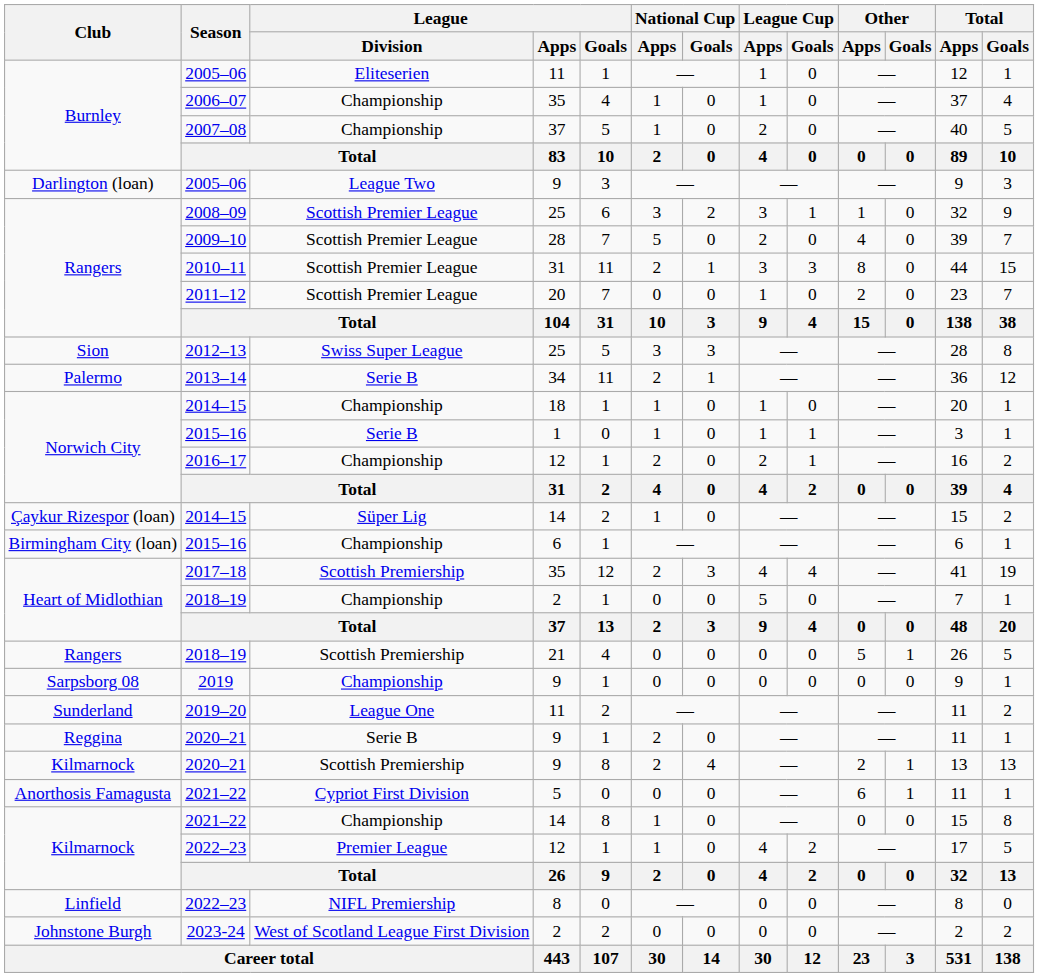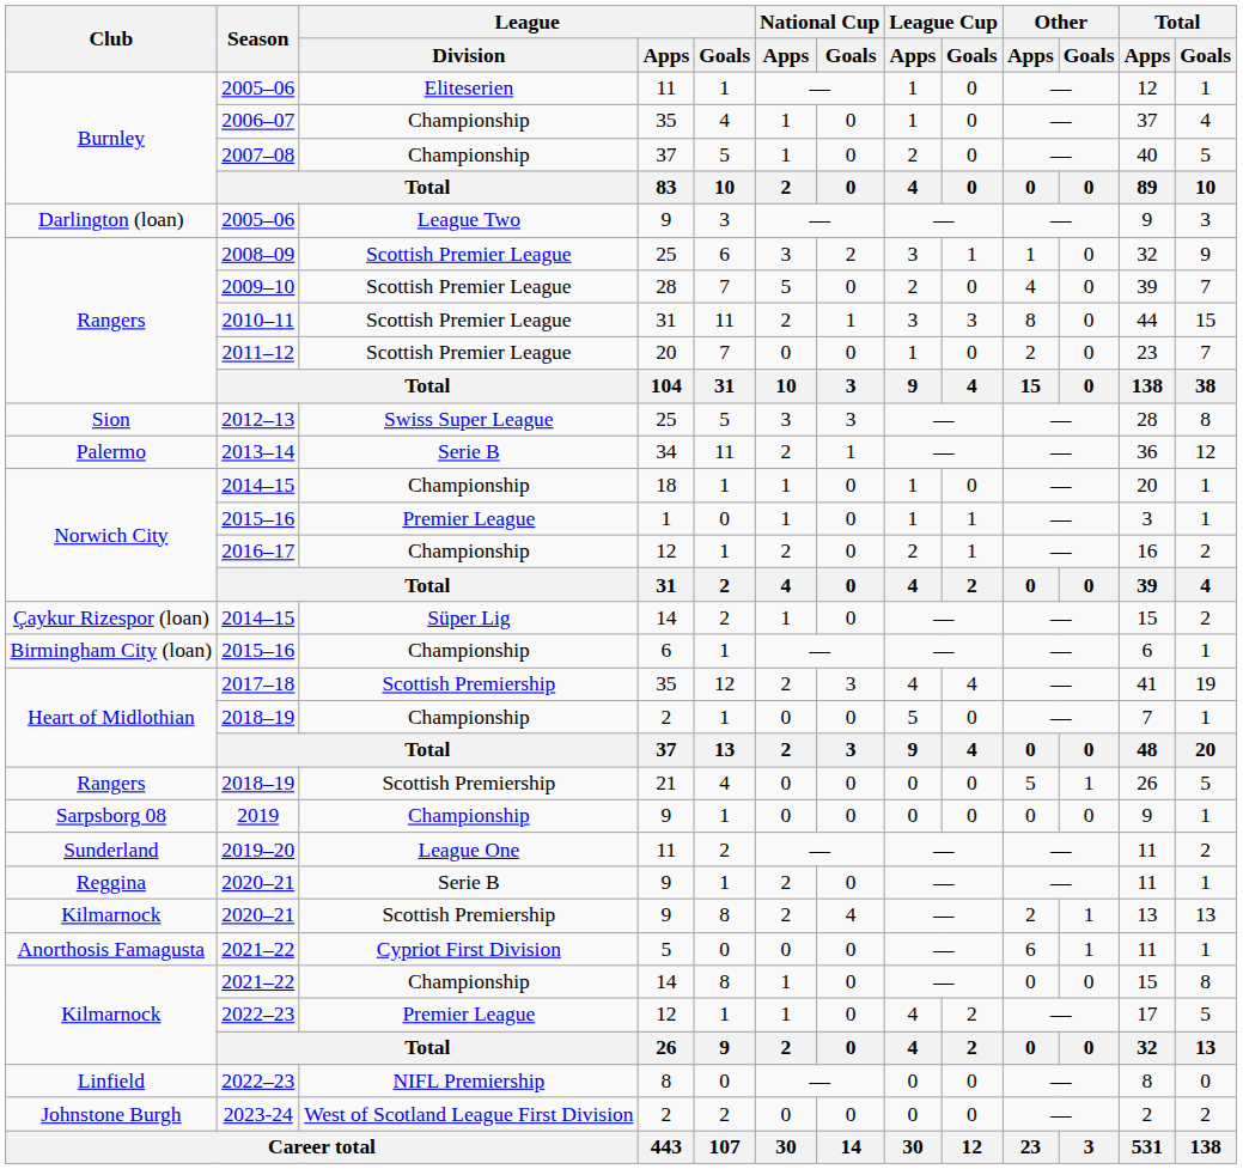Norwich City / 2015–16 | League / Division: Serie B -> Premier League
